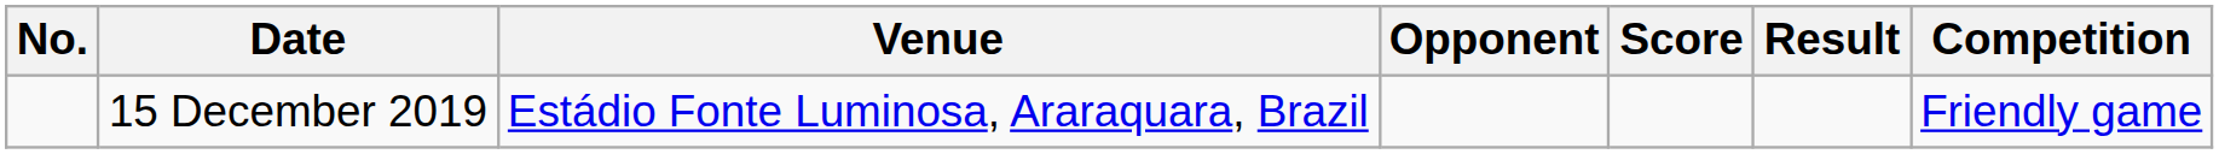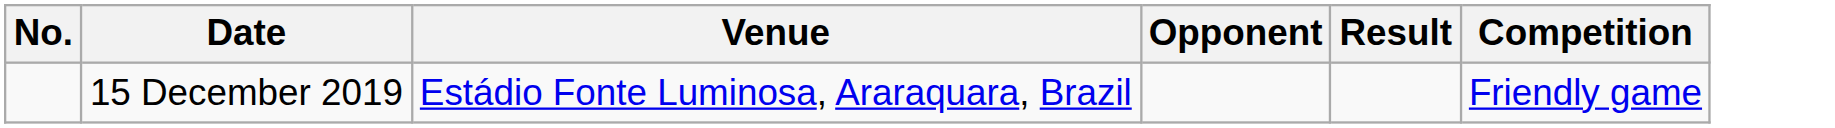- column: Score
